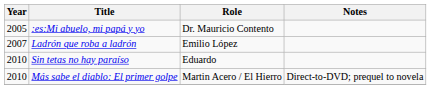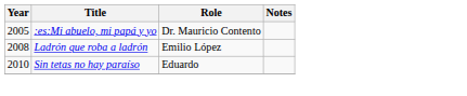Ladrón que roba a ladrón | Year: 2007 -> 2008
- row: 2010 | Más sabe el diablo: El primer golpe | Martin Acero / El Hierro | Direct-to-DVD; prequel to novela
